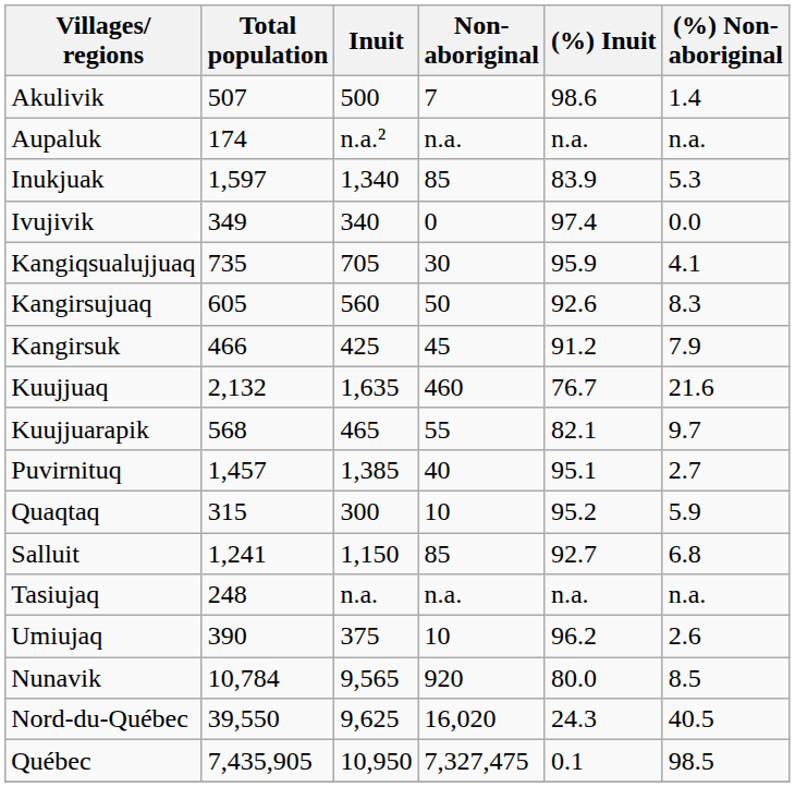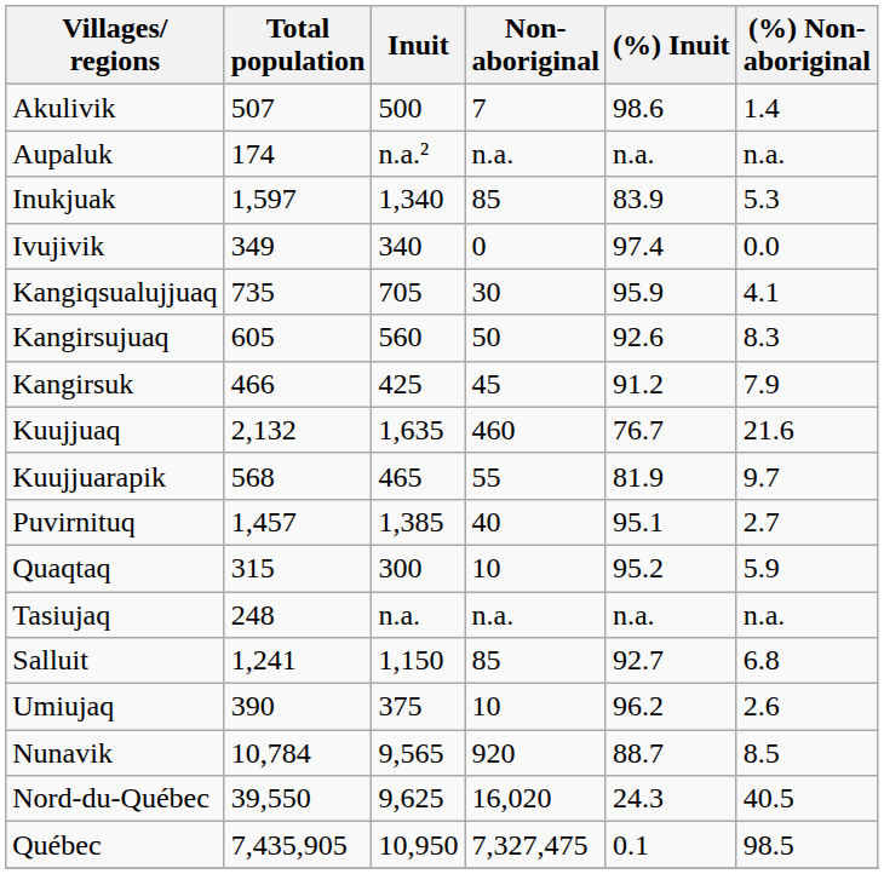Kuujjuarapik | (%) Inuit: 82.1 -> 81.9
rows swapped: Salluit <-> Tasiujaq
Nunavik | (%) Inuit: 80.0 -> 88.7
